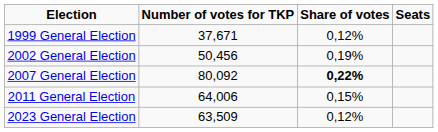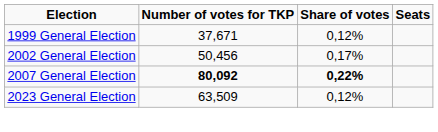2002 General Election | Share of votes: 0,19% -> 0,17%
2007 General Election | Number of votes for TKP: normal -> bold
- row: 2011 General Election | 64,006 | 0,15%
